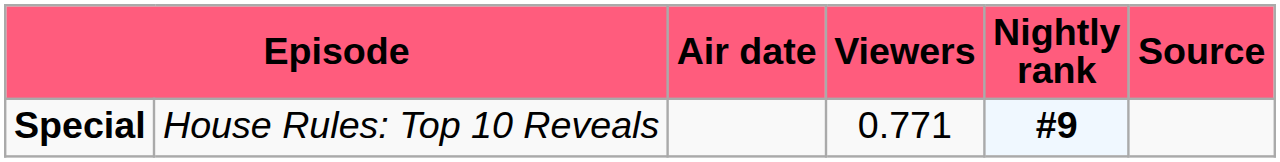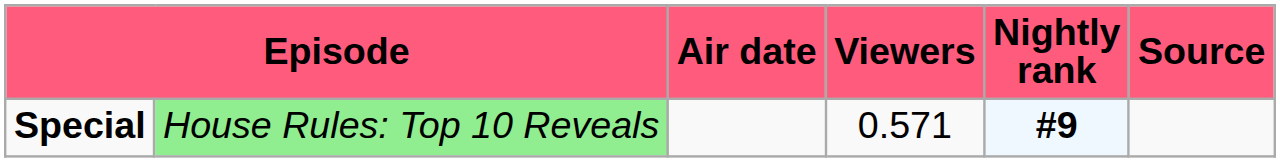Special | column 2: no background -> lightgreen background
Special | Viewers: 0.771 -> 0.571
